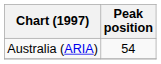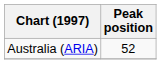Australia (ARIA) | Peak position: 54 -> 52
